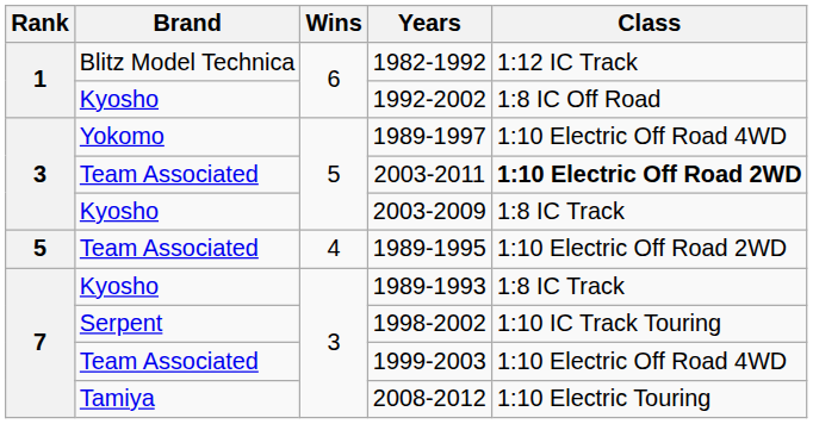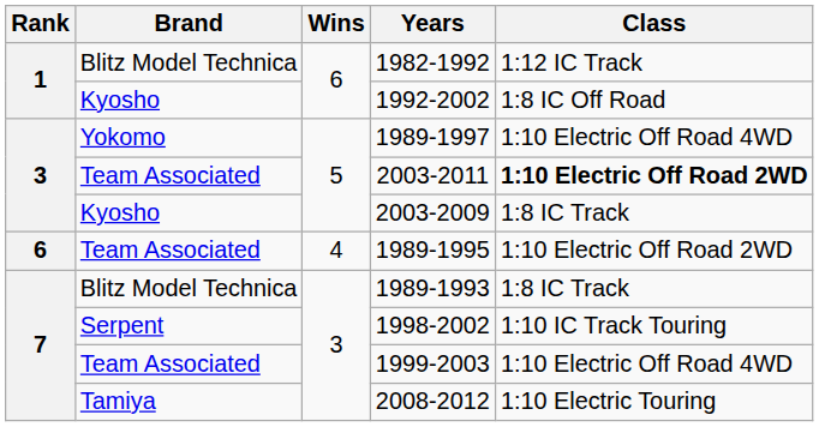1989-1995 | Rank: 5 -> 6
1989-1993 | Brand: Kyosho -> Blitz Model Technica
